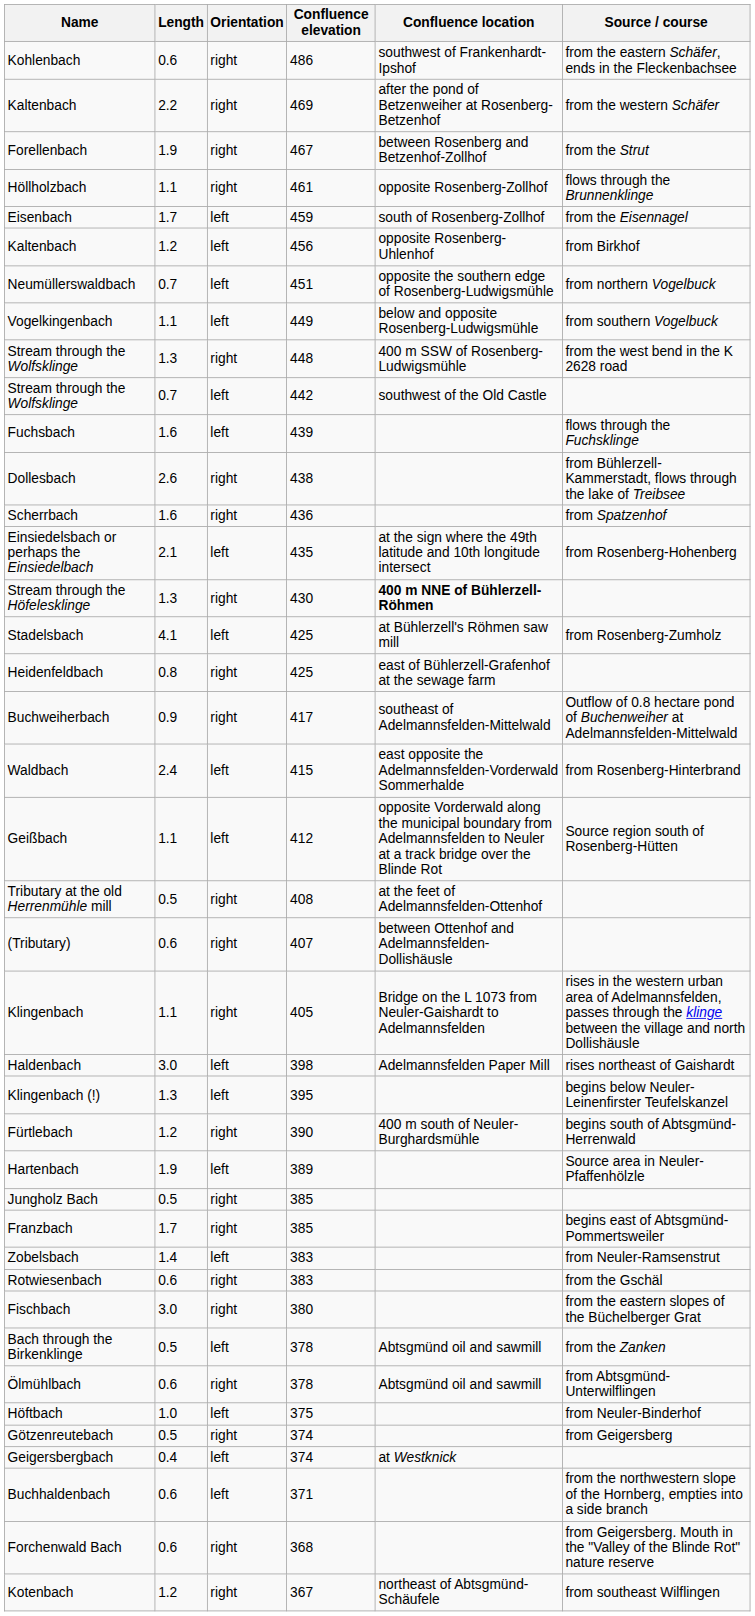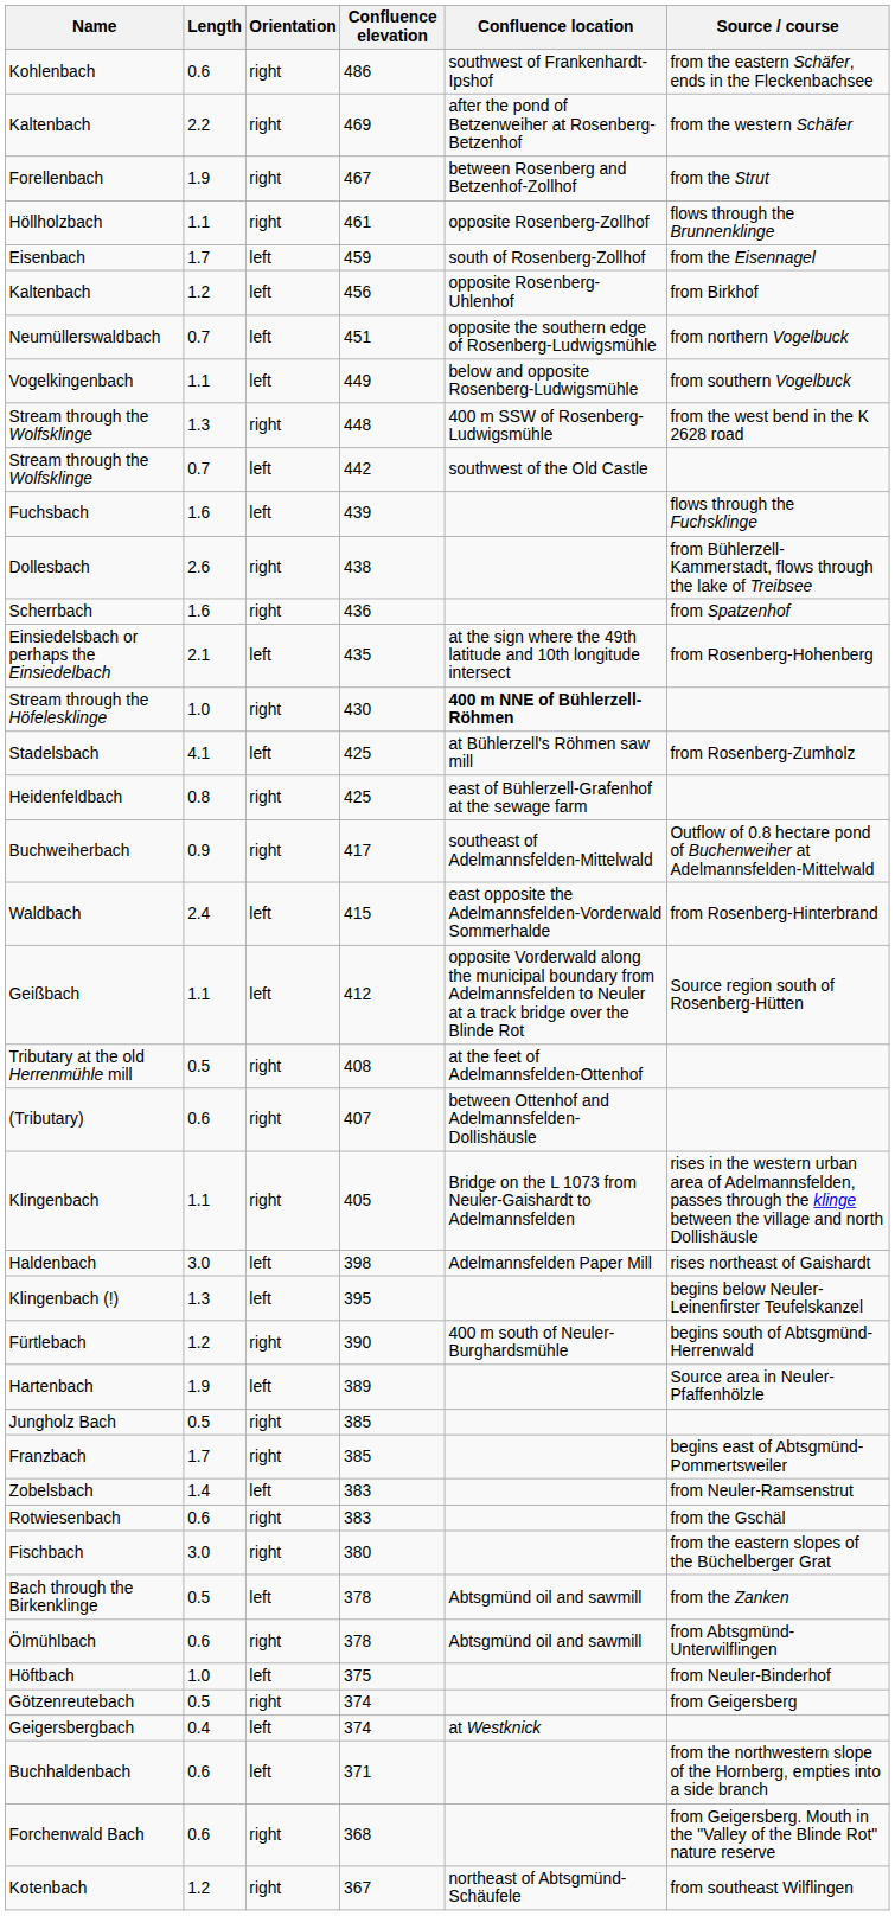Stream through the Höfelesklinge | Length: 1.3 -> 1.0
